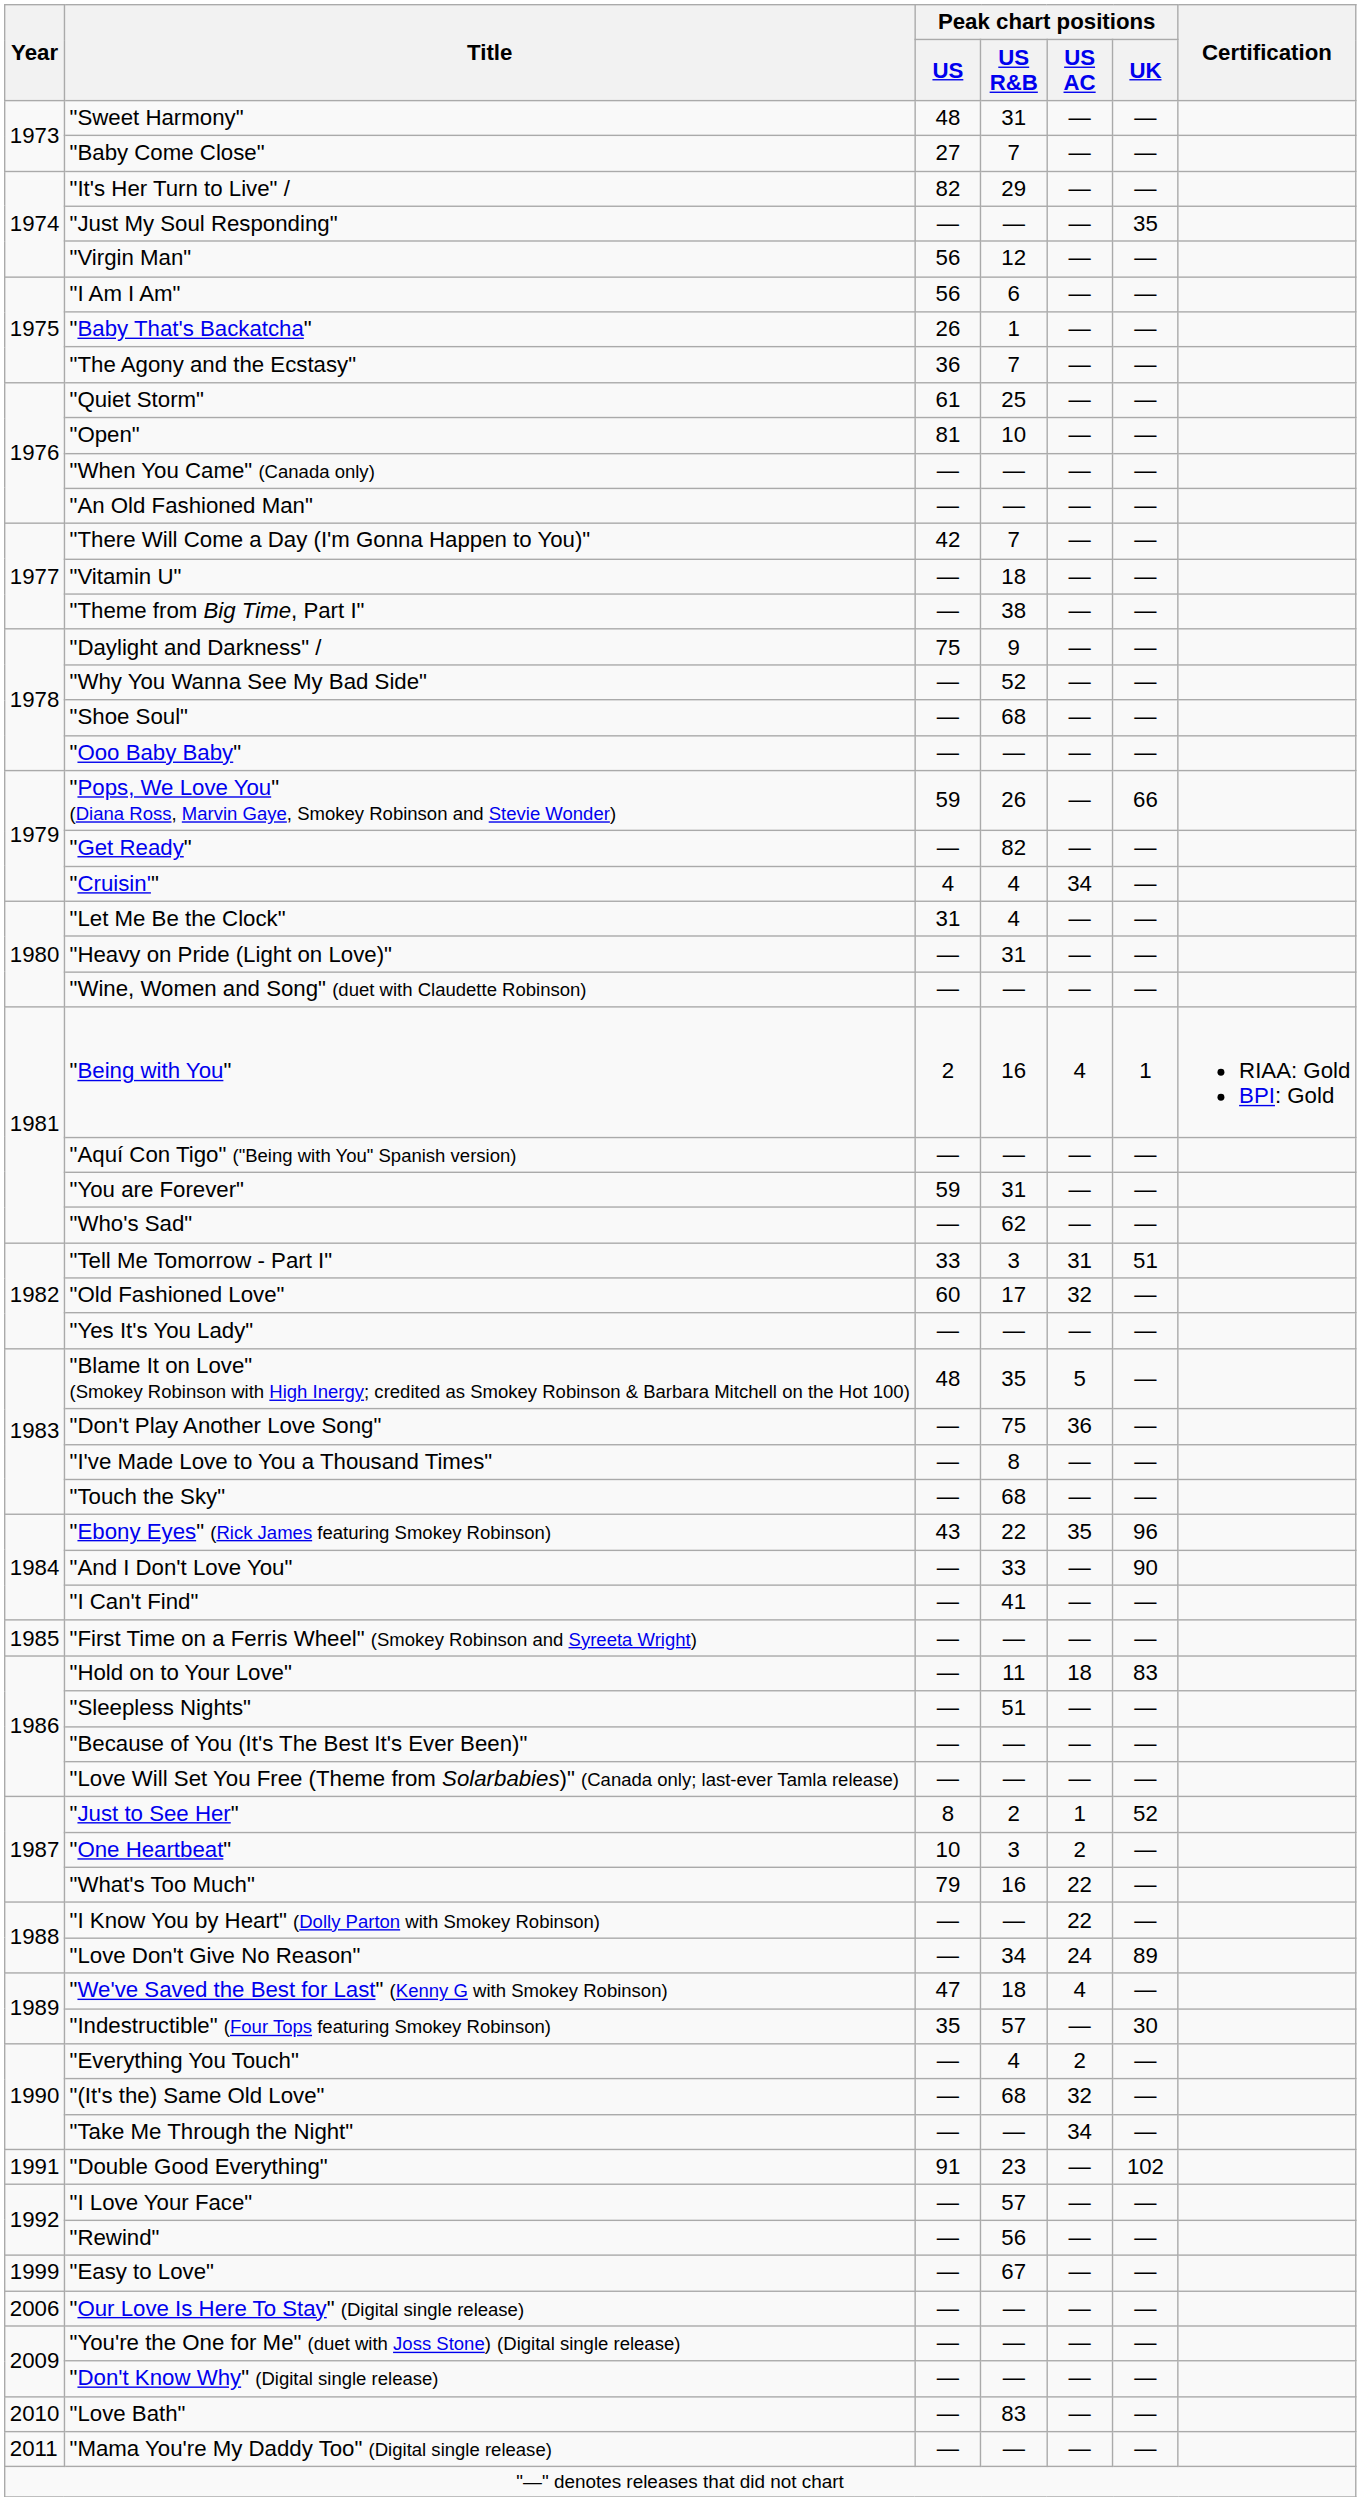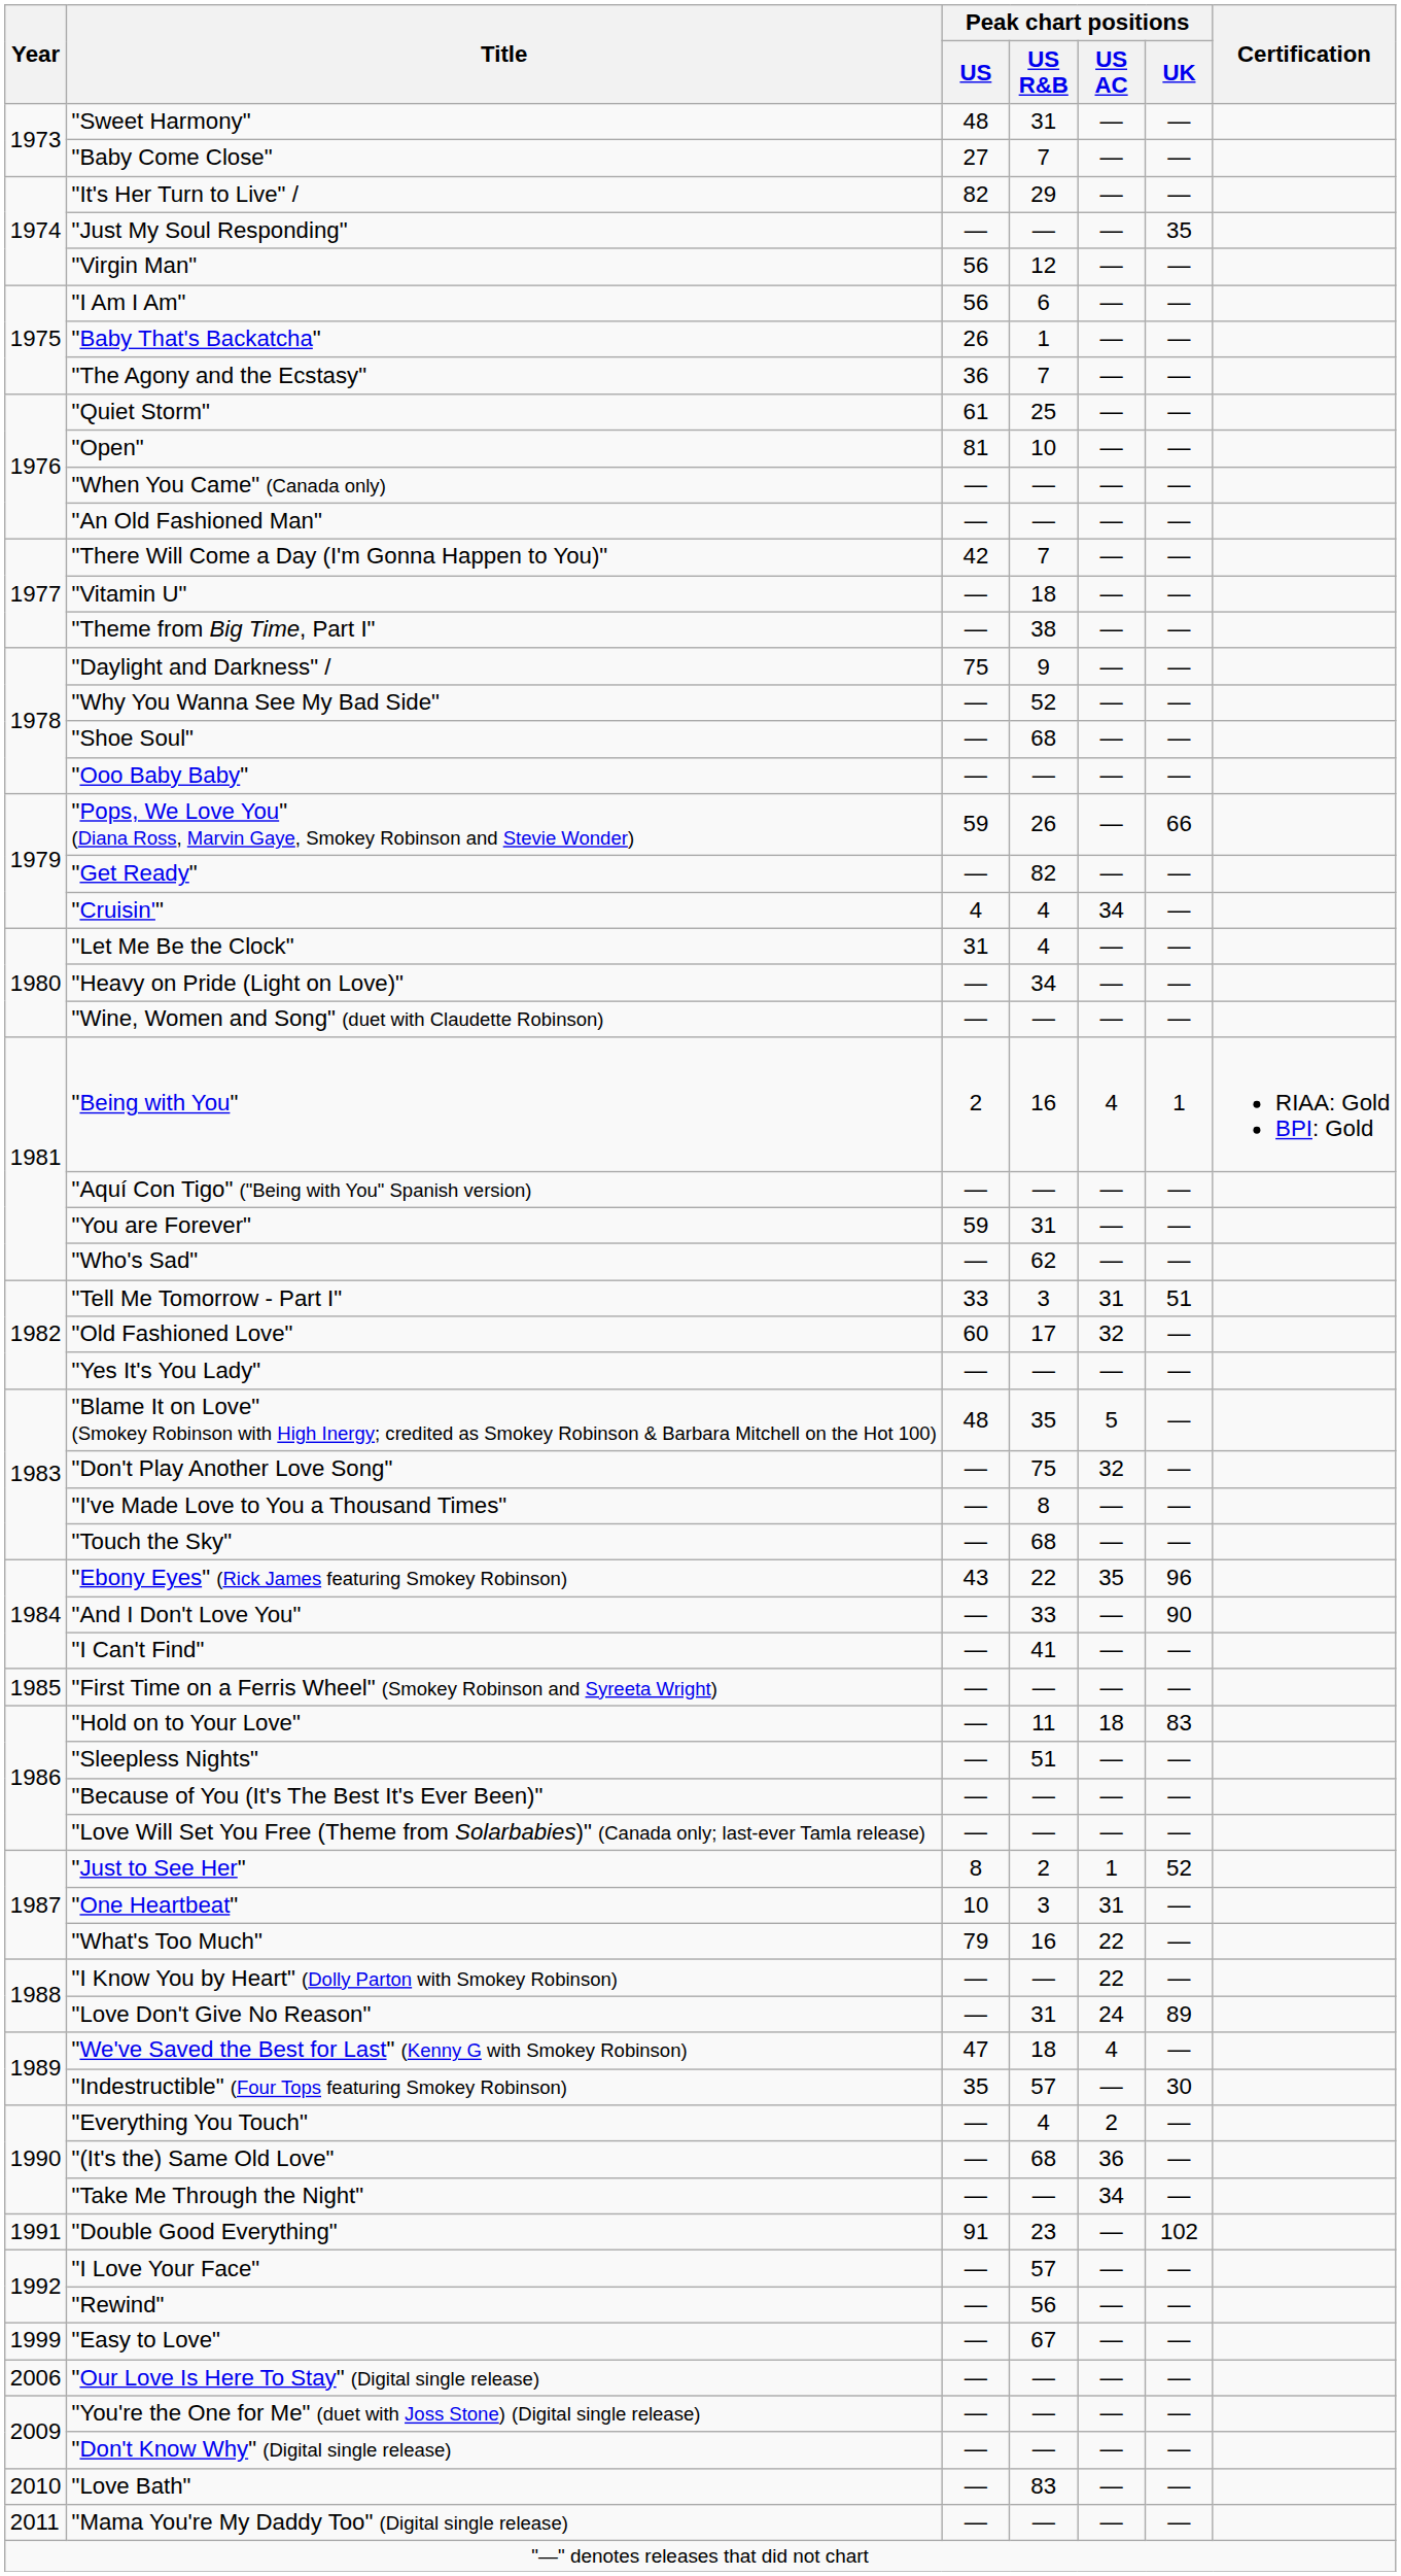"Heavy on Pride (Light on Love)" | Peak chart positions / US R&B: 31 -> 34
"Don't Play Another Love Song" | Peak chart positions / US AC: 36 -> 32
"One Heartbeat" | Peak chart positions / US AC: 2 -> 31
"Love Don't Give No Reason" | Peak chart positions / US R&B: 34 -> 31
"(It's the) Same Old Love" | Peak chart positions / US AC: 32 -> 36
